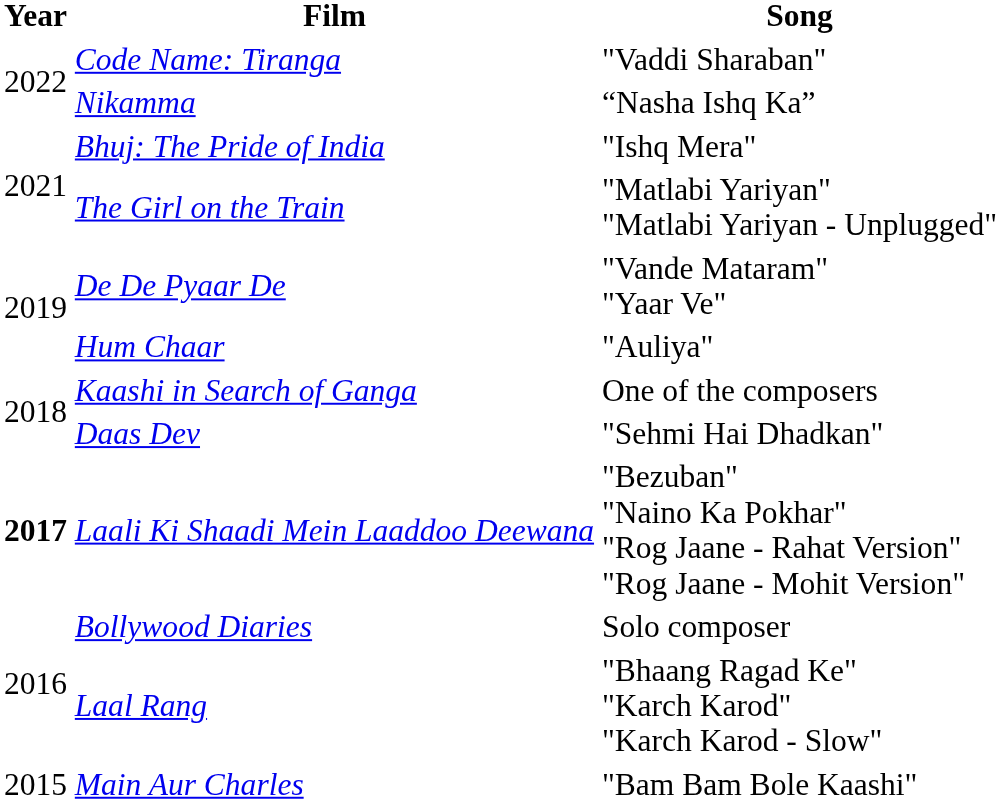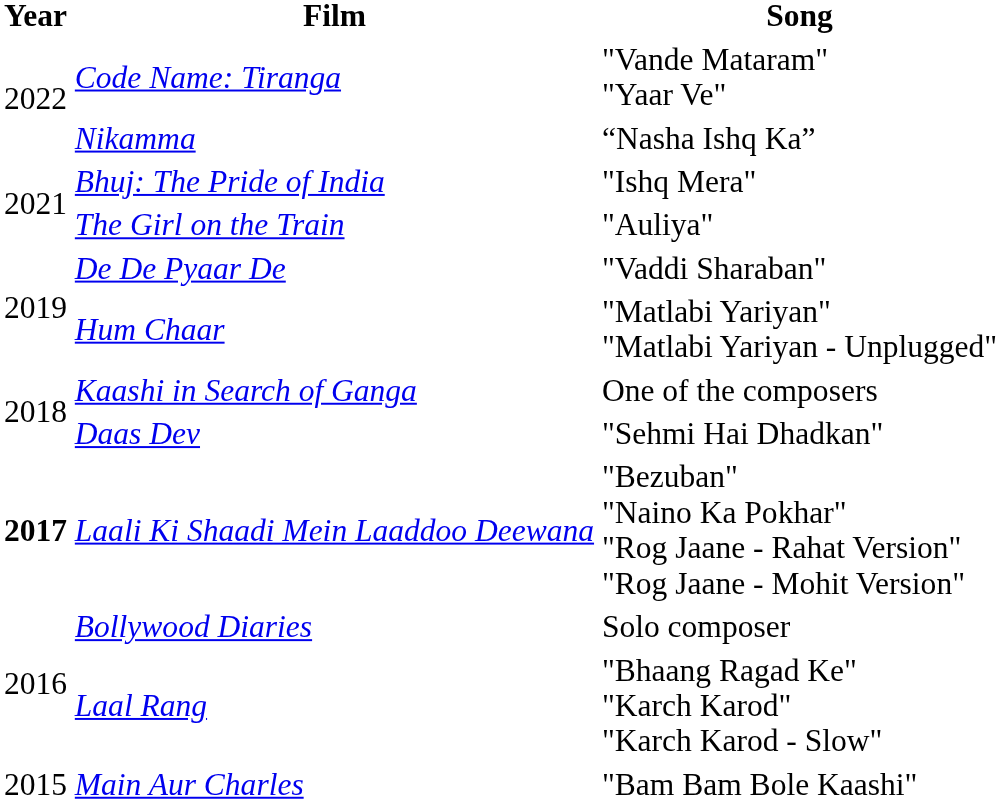Code Name: Tiranga | Song: "Vaddi Sharaban" -> "Vande Mataram" "Yaar Ve"
The Girl on the Train | Song: "Matlabi Yariyan" "Matlabi Yariyan - Unplugged" -> "Auliya"
De De Pyaar De | Song: "Vande Mataram" "Yaar Ve" -> "Vaddi Sharaban"
Hum Chaar | Song: "Auliya" -> "Matlabi Yariyan" "Matlabi Yariyan - Unplugged"
